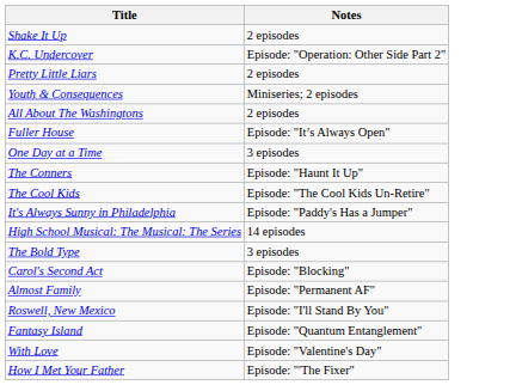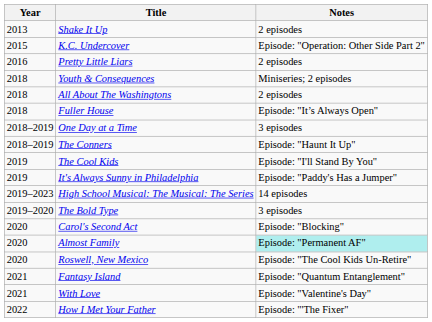+ column: Year | 2013 | 2015 | 2016 | 2018 | 2018 | 2018 | 2018–2019 | 2018–2019 | 2019 | 2019 | 2019–2023 | 2019–2020 | 2020 | 2020 | 2020 | 2021 | 2021 | 2022
The Cool Kids | Notes: Episode: "The Cool Kids Un-Retire" -> Episode: "I'll Stand By You"
Almost Family | Notes: no background -> paleturquoise background
Roswell, New Mexico | Notes: Episode: "I'll Stand By You" -> Episode: "The Cool Kids Un-Retire"
